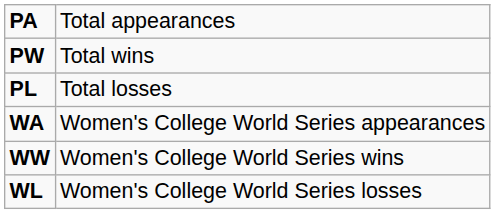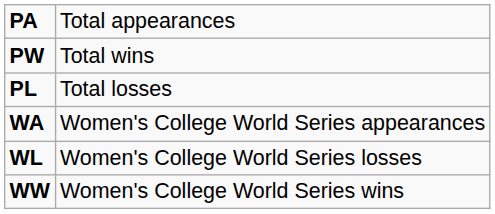rows swapped: WW <-> WL
